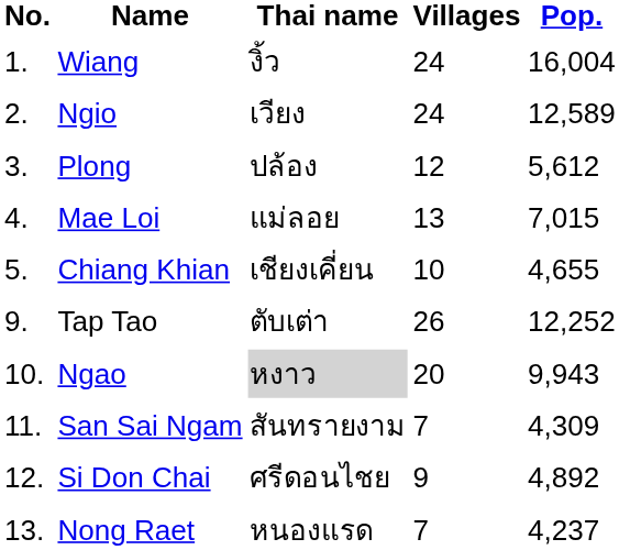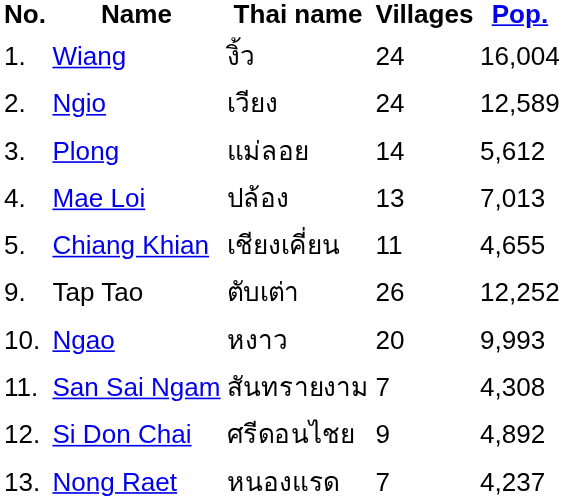Plong | Thai name: ปล้อง -> แม่ลอย
Plong | Villages: 12 -> 14
Mae Loi | Thai name: แม่ลอย -> ปล้อง
Mae Loi | Pop.: 7,015 -> 7,013
Chiang Khian | Villages: 10 -> 11
Ngao | Thai name: lightgrey background -> no background
Ngao | Pop.: 9,943 -> 9,993
San Sai Ngam | Pop.: 4,309 -> 4,308
